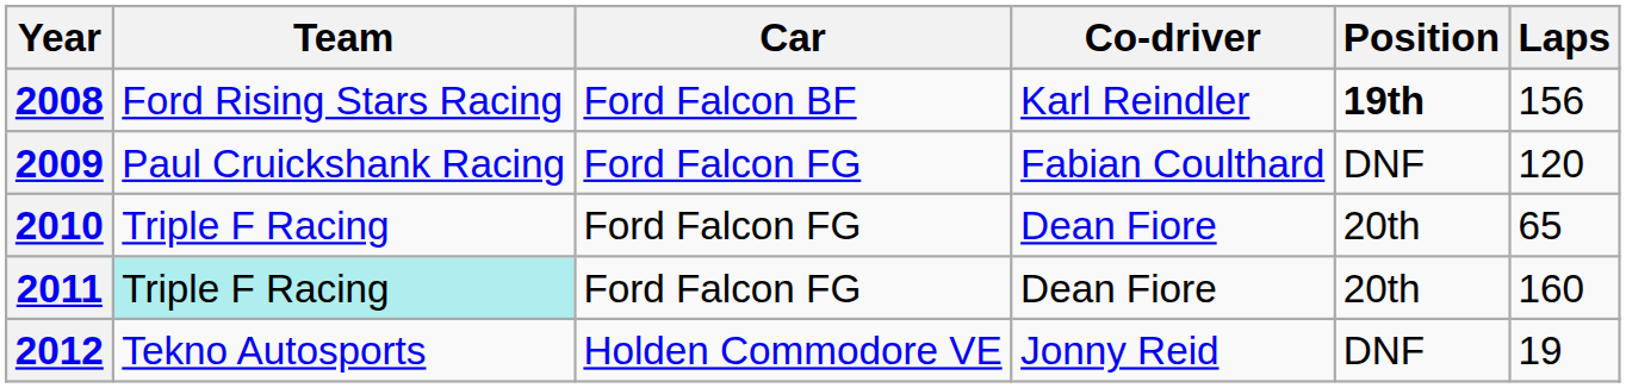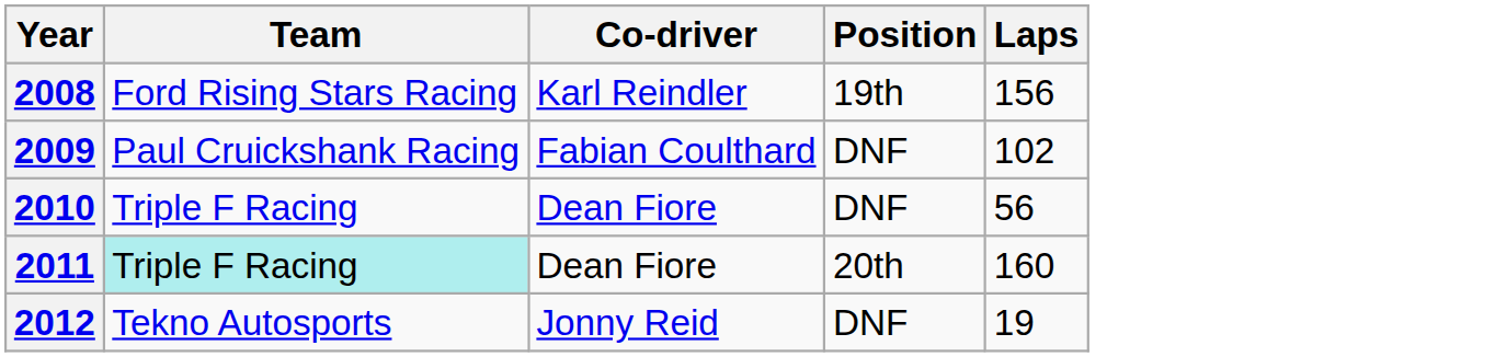- column: Car | Ford Falcon BF | Ford Falcon FG | Ford Falcon FG | Ford Falcon FG | Holden Commodore VE
2008 | Position: bold -> normal
2009 | Laps: 120 -> 102
2010 | Position: 20th -> DNF
2010 | Laps: 65 -> 56
